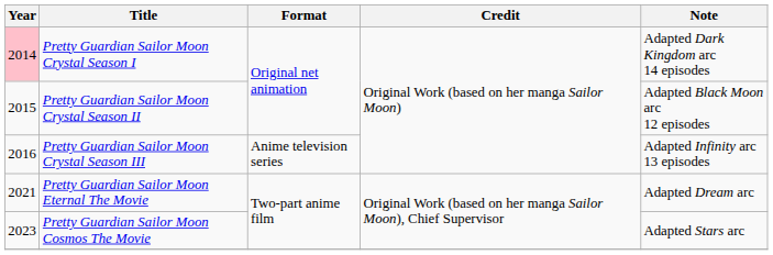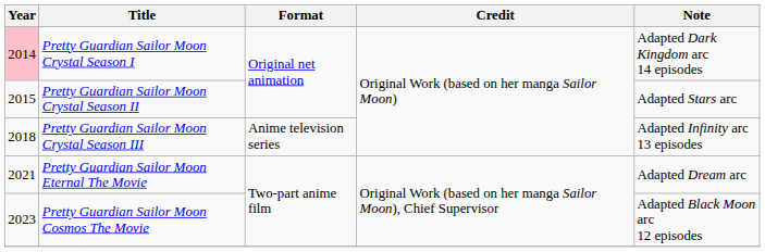Pretty Guardian Sailor Moon Crystal Season II | Note: Adapted Black Moon arc 12 episodes -> Adapted Stars arc
Pretty Guardian Sailor Moon Crystal Season III | Year: 2016 -> 2018
Pretty Guardian Sailor Moon Cosmos The Movie | Note: Adapted Stars arc -> Adapted Black Moon arc 12 episodes
